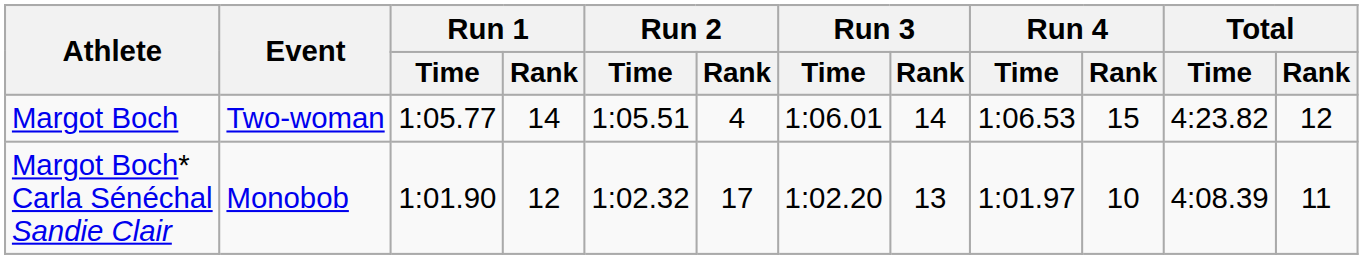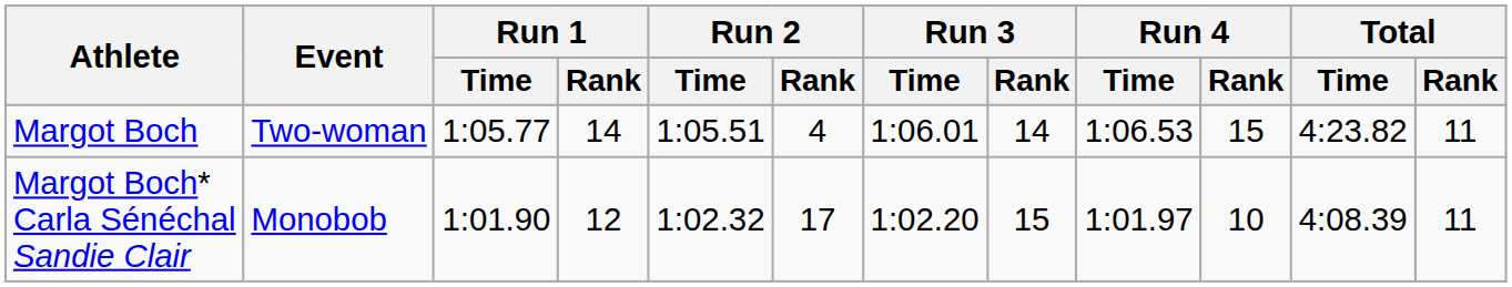Margot Boch | Total / Rank: 12 -> 11
Margot Boch* Carla Sénéchal Sandie Clair | Run 3 / Rank: 13 -> 15
